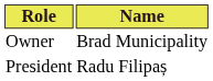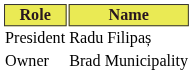rows swapped: Owner <-> President
